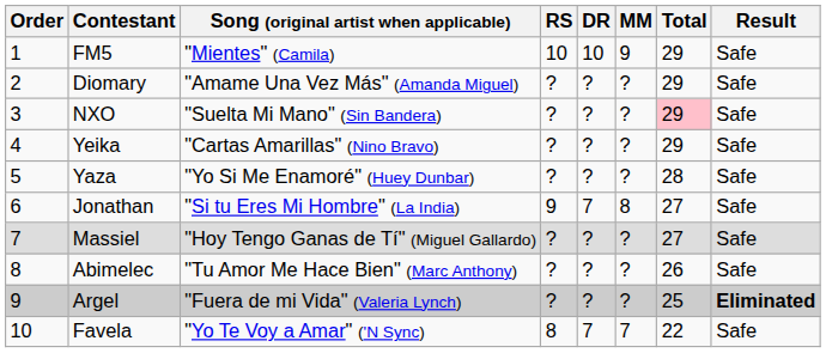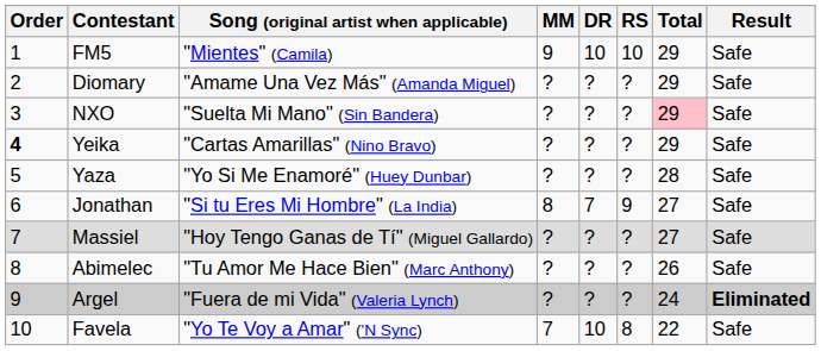columns swapped: MM <-> RS
Yeika | Order: normal -> bold
Argel | Total: 25 -> 24
Favela | DR: 7 -> 10
